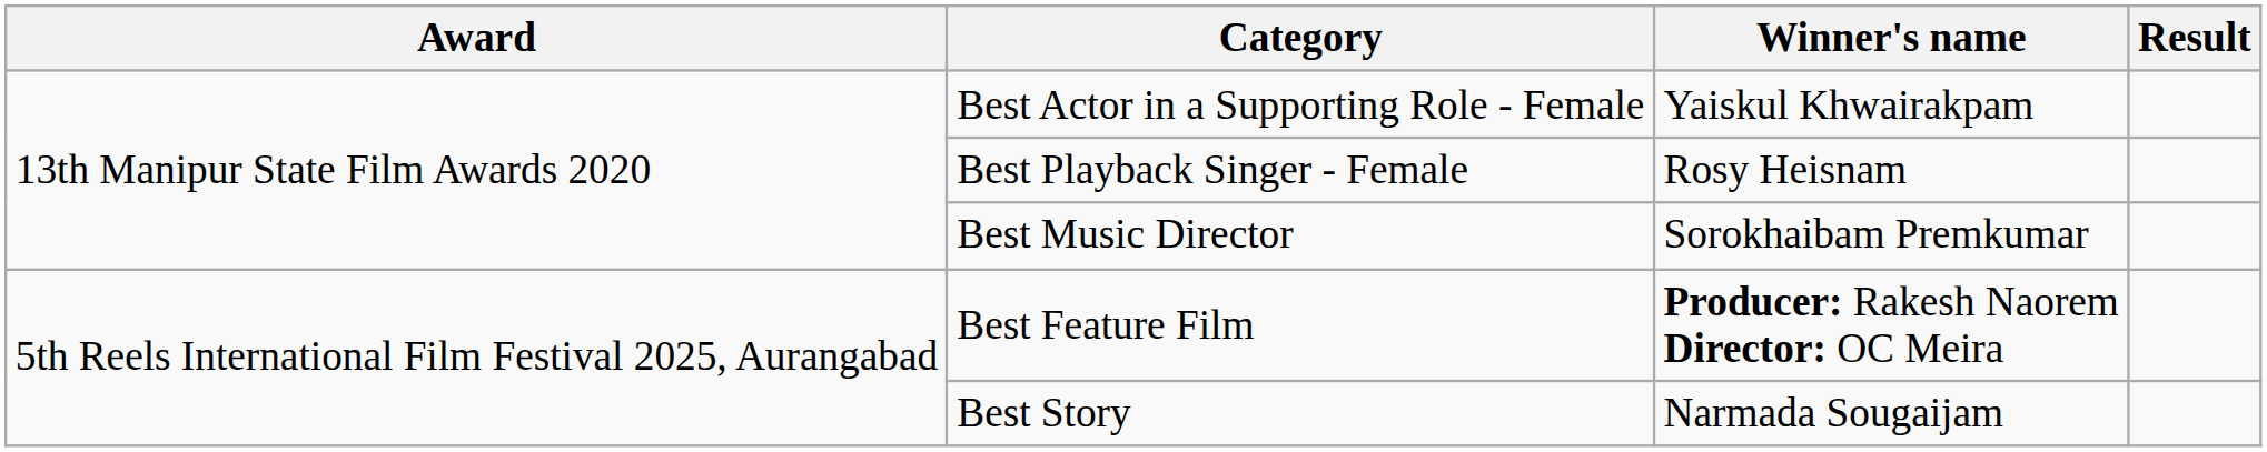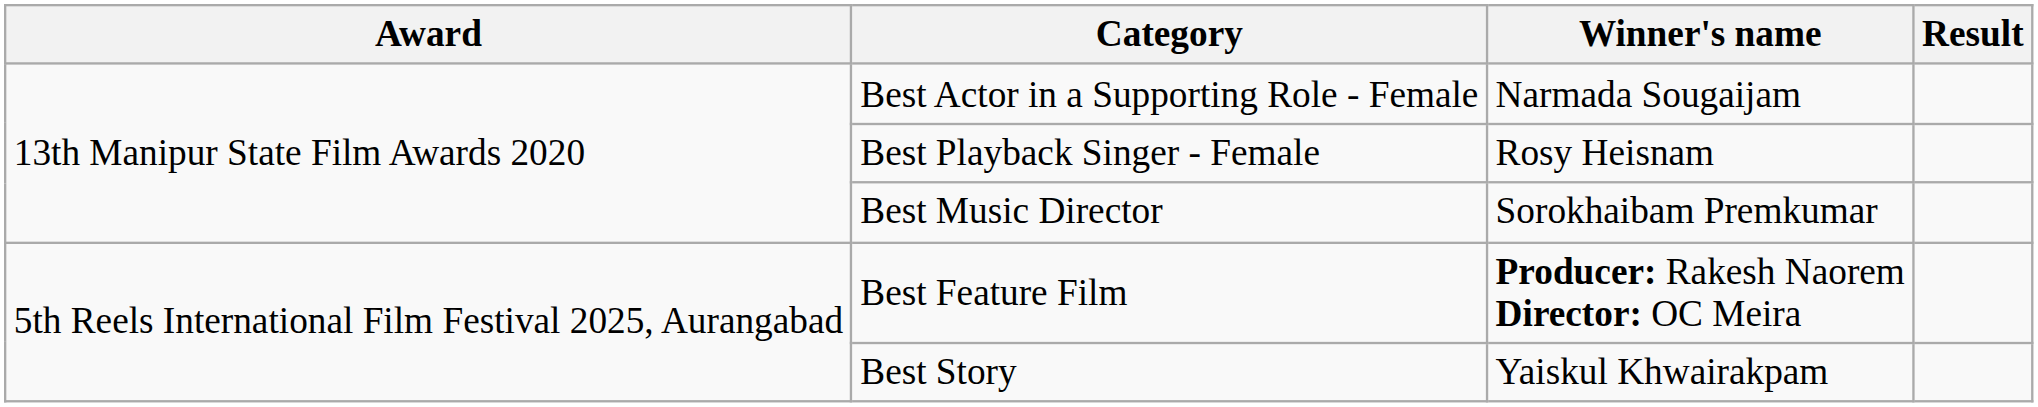Best Actor in a Supporting Role - Female | Winner's name: Yaiskul Khwairakpam -> Narmada Sougaijam
Best Story | Winner's name: Narmada Sougaijam -> Yaiskul Khwairakpam
